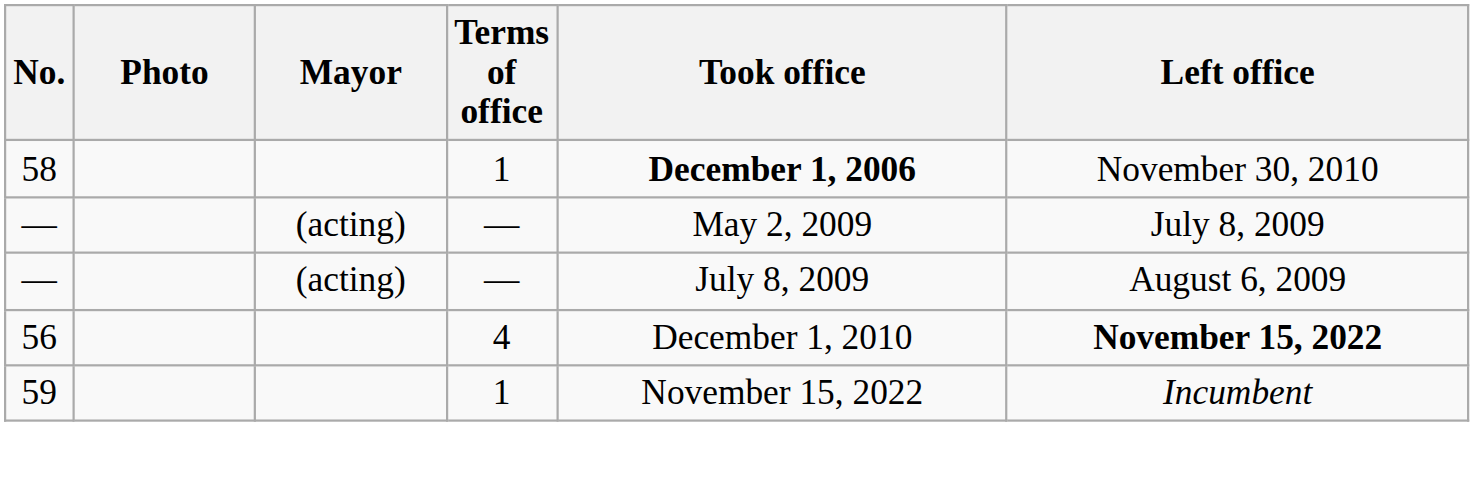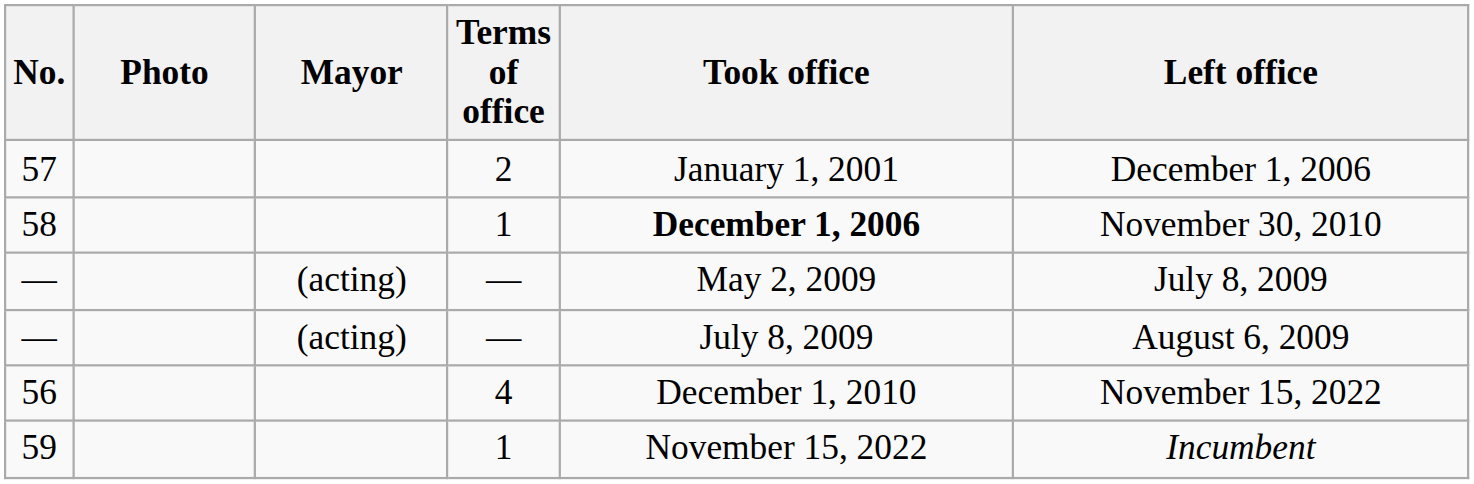+ row: 57 | 2 | January 1, 2001 | December 1, 2006
56 | Left office: bold -> normal
